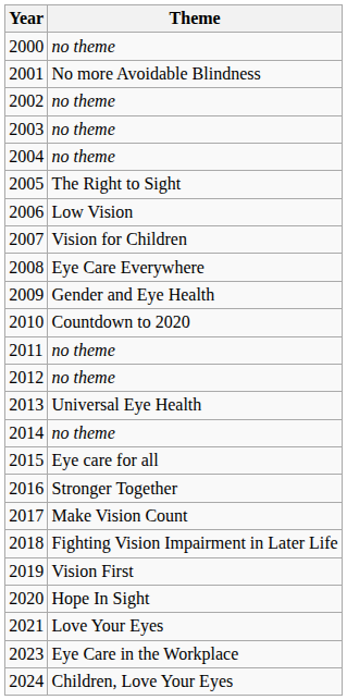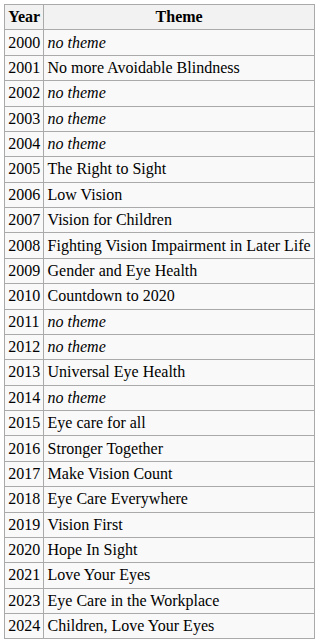2008 | Theme: Eye Care Everywhere -> Fighting Vision Impairment in Later Life
2018 | Theme: Fighting Vision Impairment in Later Life -> Eye Care Everywhere
